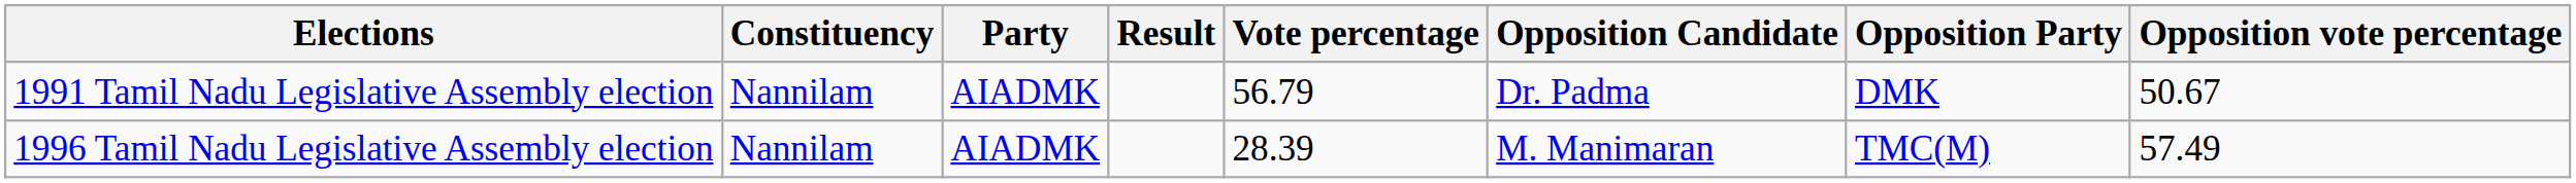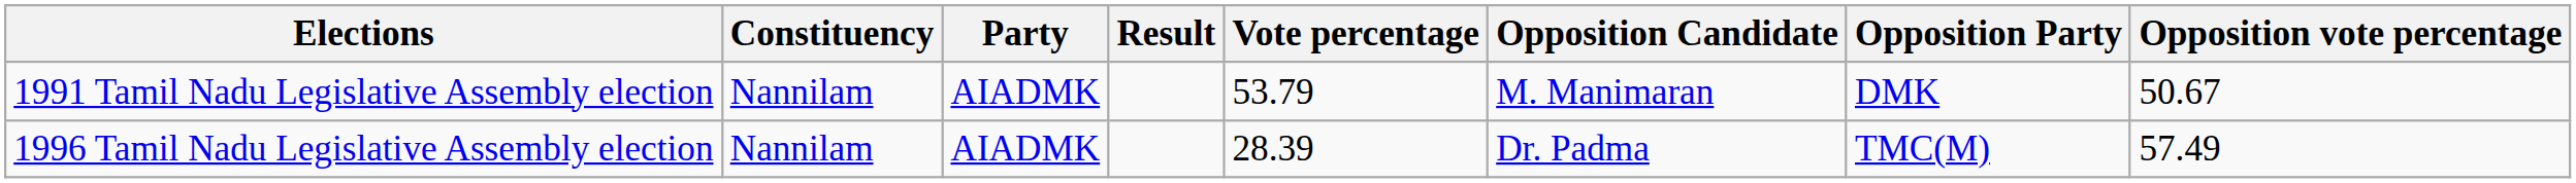1991 Tamil Nadu Legislative Assembly election | Vote percentage: 56.79 -> 53.79
1991 Tamil Nadu Legislative Assembly election | Opposition Candidate: Dr. Padma -> M. Manimaran
1996 Tamil Nadu Legislative Assembly election | Opposition Candidate: M. Manimaran -> Dr. Padma
